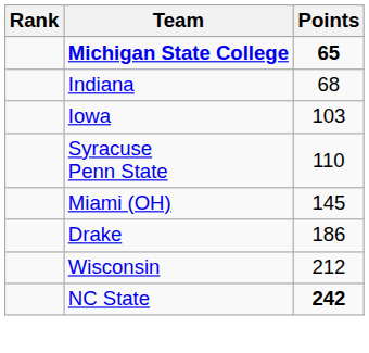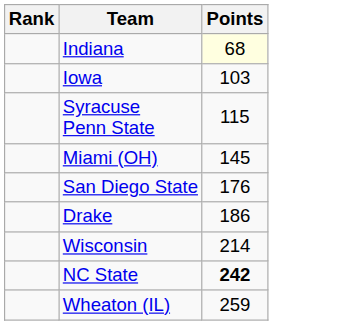- row: Michigan State College | 65
Indiana | Points: no background -> lightyellow background
Syracuse Penn State | Points: 110 -> 115
+ row: San Diego State | 176
Wisconsin | Points: 212 -> 214
+ row: Wheaton (IL) | 259
